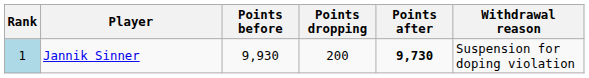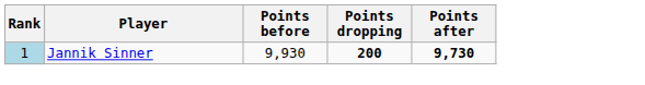- column: Withdrawal reason | Suspension for doping violation
Jannik Sinner | Points dropping: normal -> bold
